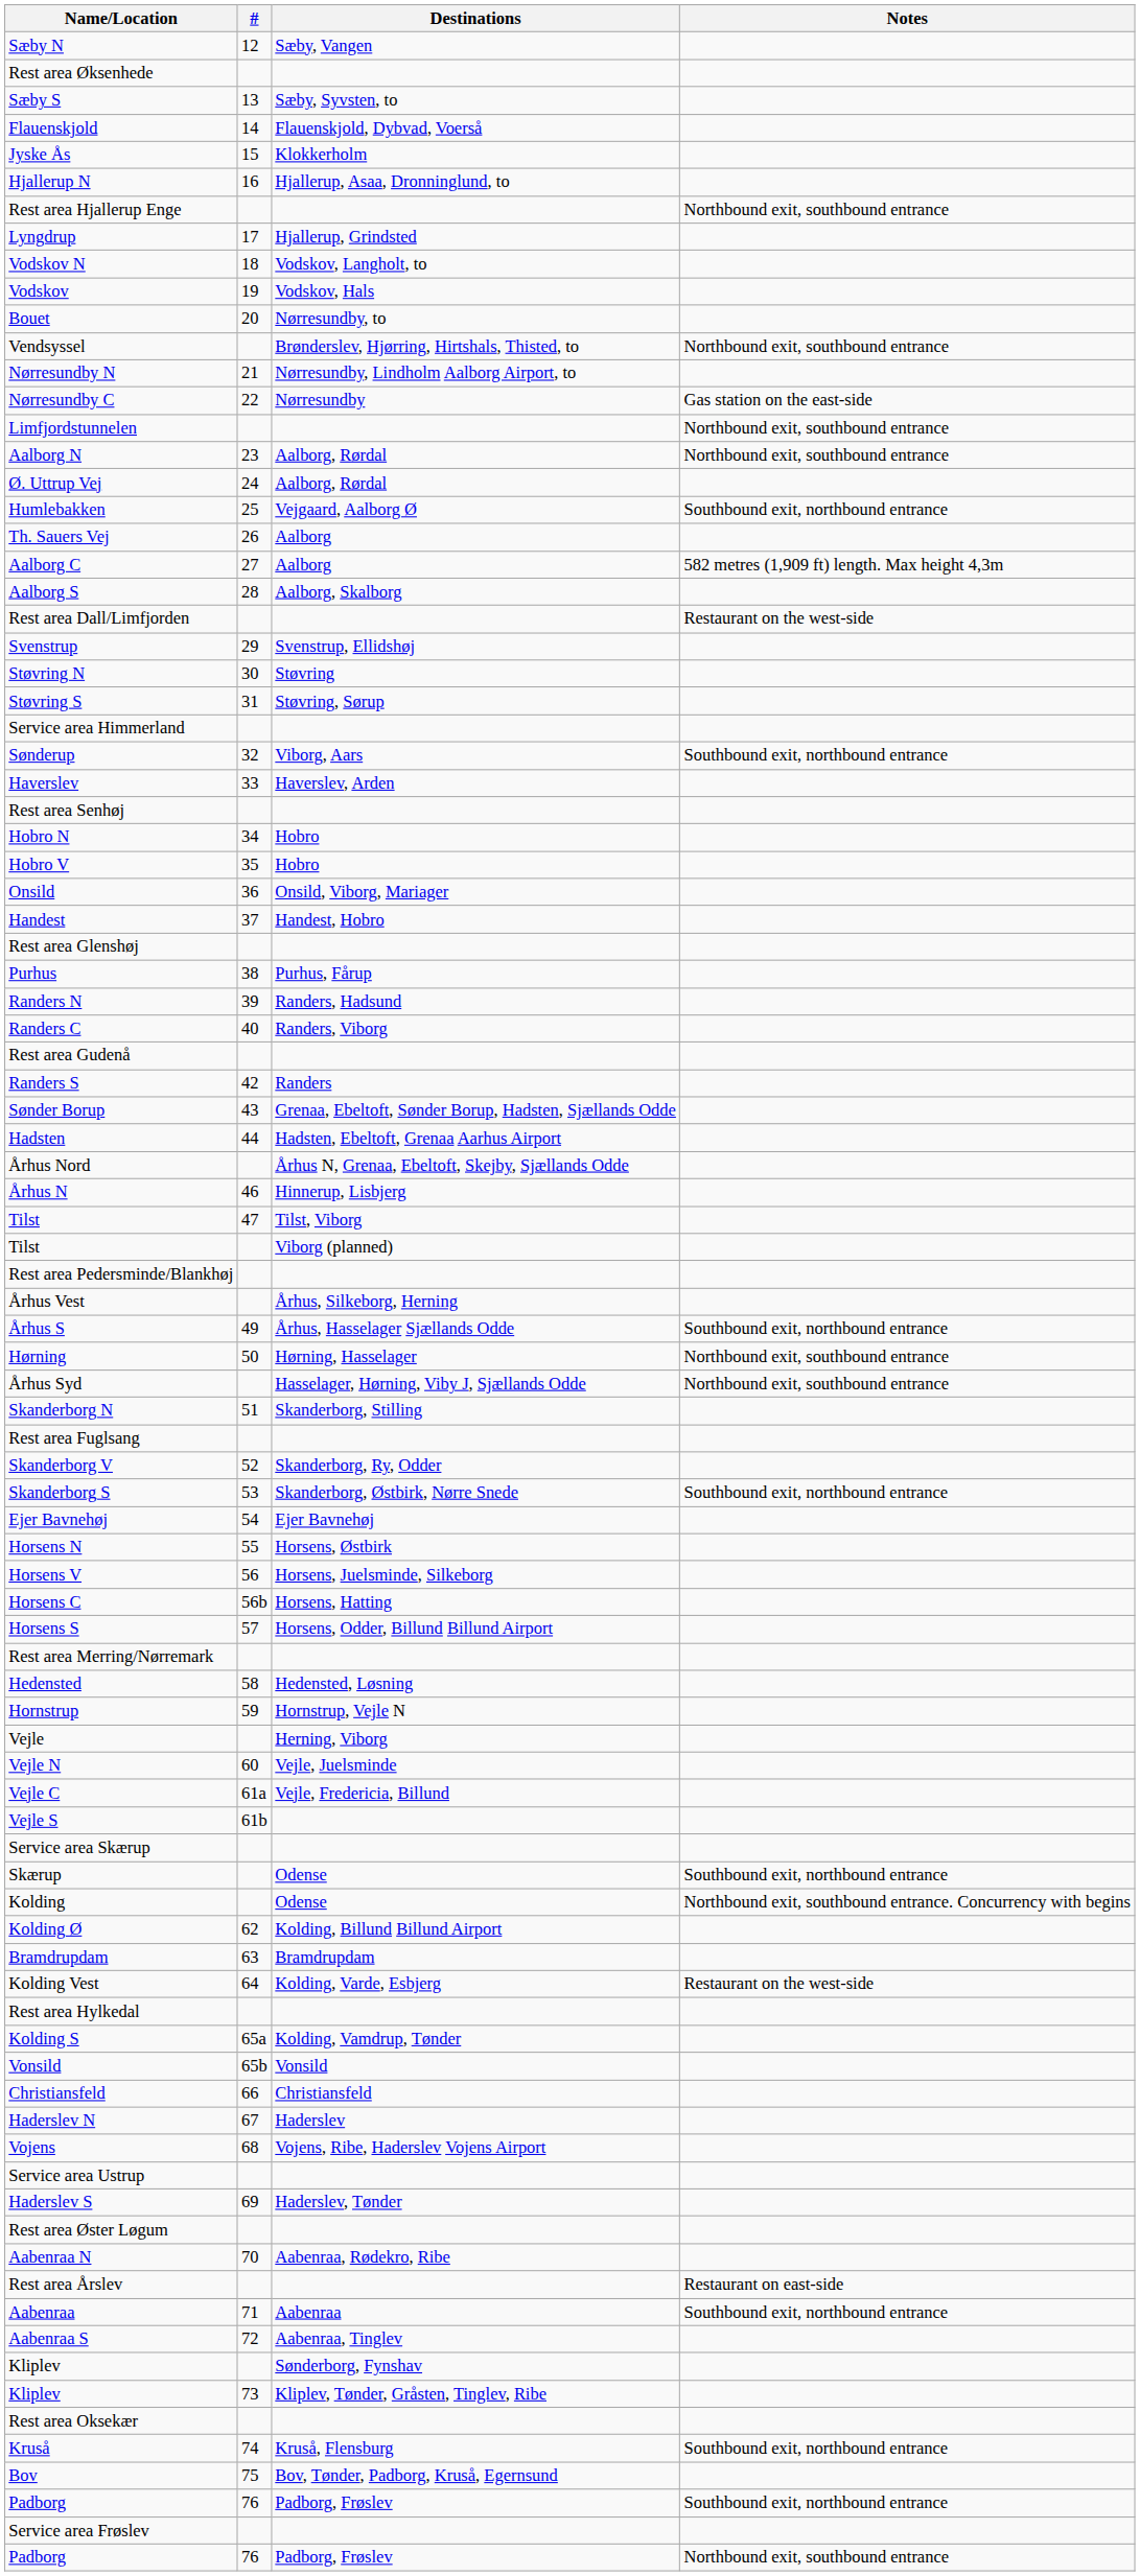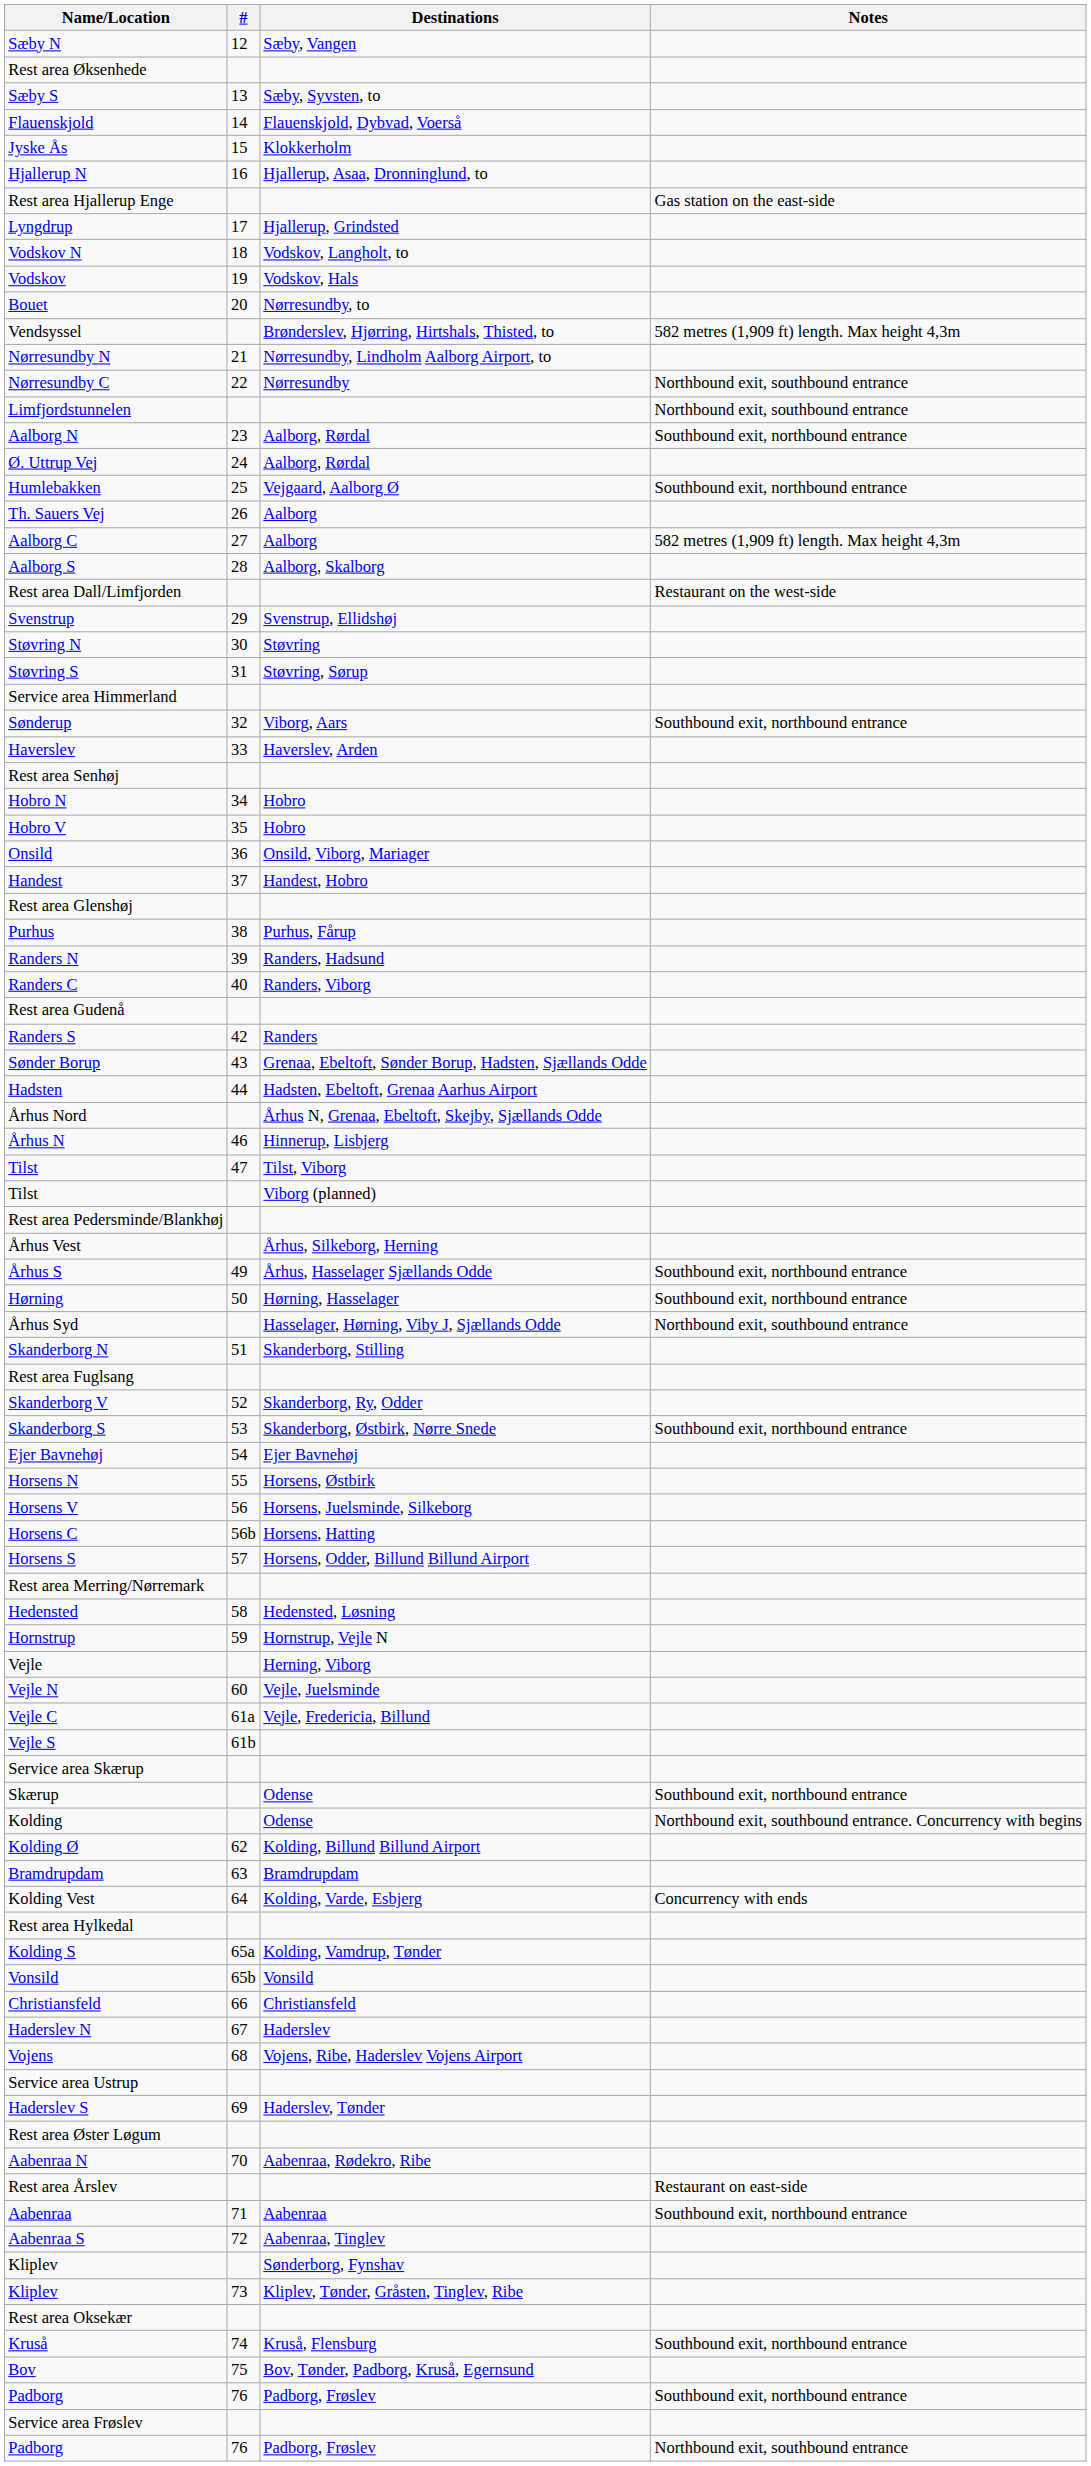Rest area Hjallerup Enge | Notes: Northbound exit, southbound entrance -> Gas station on the east-side
Vendsyssel | Notes: Northbound exit, southbound entrance -> 582 metres (1,909 ft) length. Max height 4,3m
Nørresundby C | Notes: Gas station on the east-side -> Northbound exit, southbound entrance
Aalborg N | Notes: Northbound exit, southbound entrance -> Southbound exit, northbound entrance
Hørning | Notes: Northbound exit, southbound entrance -> Southbound exit, northbound entrance
Kolding Vest | Notes: Restaurant on the west-side -> Concurrency with ends
